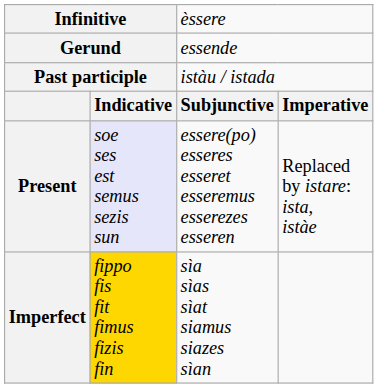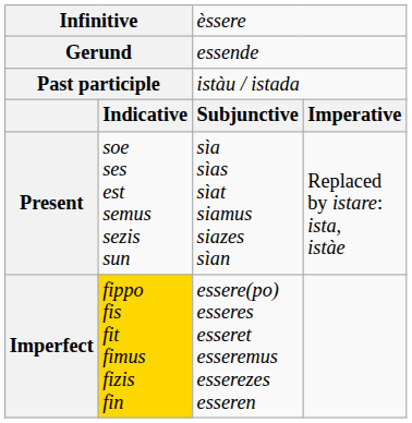Present | column 2: lavender background -> no background
Present | column 3: essere(po) esseres esseret esseremus esserezes esseren -> sìa sìas sìat siamus siazes sìan
Imperfect | column 3: sìa sìas sìat siamus siazes sìan -> essere(po) esseres esseret esseremus esserezes esseren
